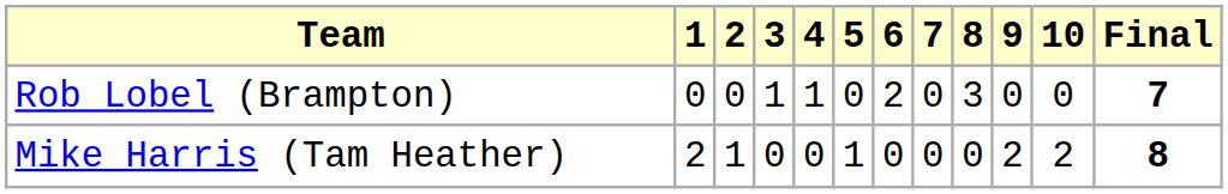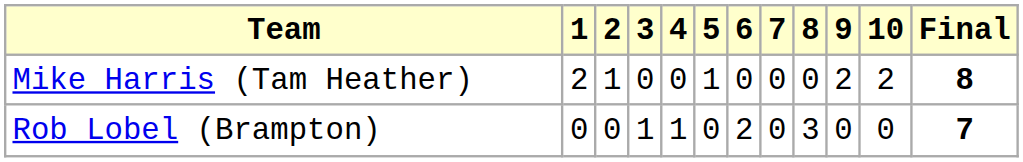rows swapped: Rob Lobel (Brampton) <-> Mike Harris (Tam Heather)
